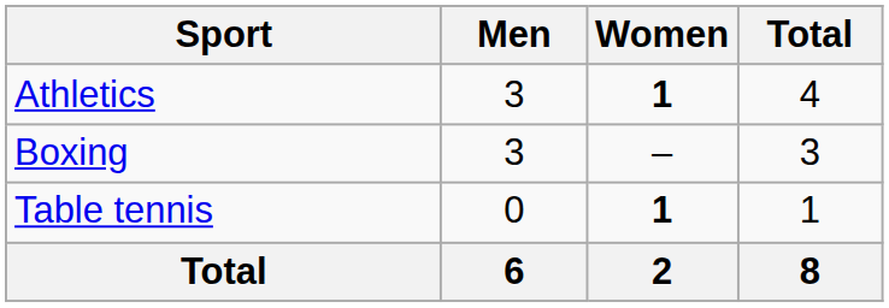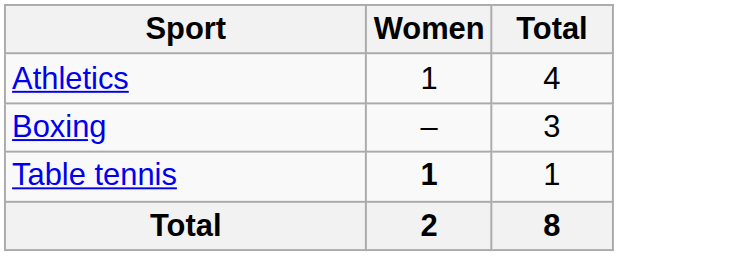- column: Men | 3 | 3 | 0 | 6
Athletics | Women: bold -> normal
